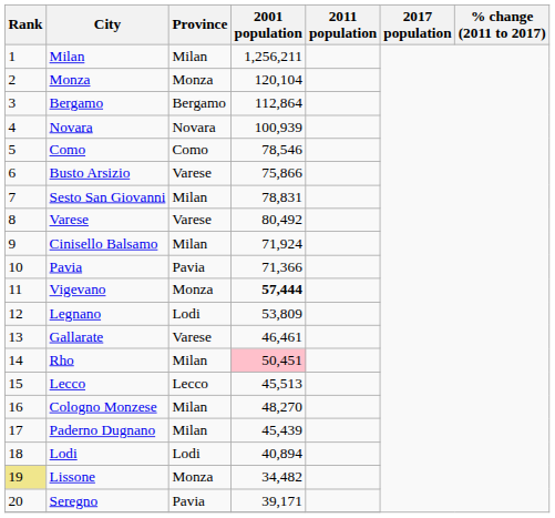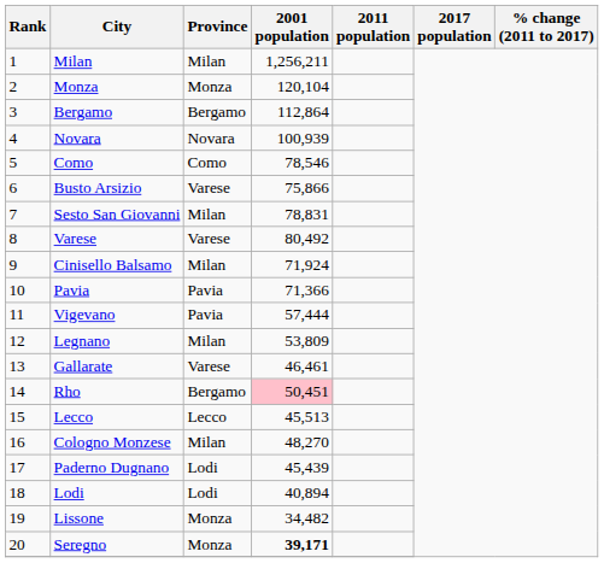Vigevano | Province: Monza -> Pavia
Vigevano | 2001 population: bold -> normal
Legnano | Province: Lodi -> Milan
Rho | Province: Milan -> Bergamo
Paderno Dugnano | Province: Milan -> Lodi
Lissone | Rank: khaki background -> no background
Seregno | Province: Pavia -> Monza
Seregno | 2001 population: normal -> bold
